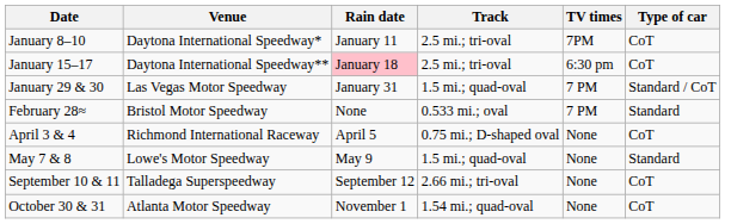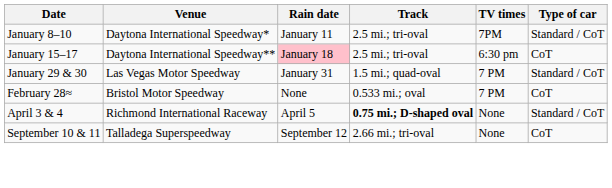January 8–10 | Type of car: CoT -> Standard / CoT
February 28≈ | Type of car: Standard -> CoT
April 3 & 4 | Track: normal -> bold
April 3 & 4 | Type of car: CoT -> Standard / CoT
- row: May 7 & 8 | Lowe's Motor Speedway | May 9 | 1.5 mi.; quad-oval | None | Standard
- row: October 30 & 31 | Atlanta Motor Speedway | November 1 | 1.54 mi.; quad-oval | None | CoT
